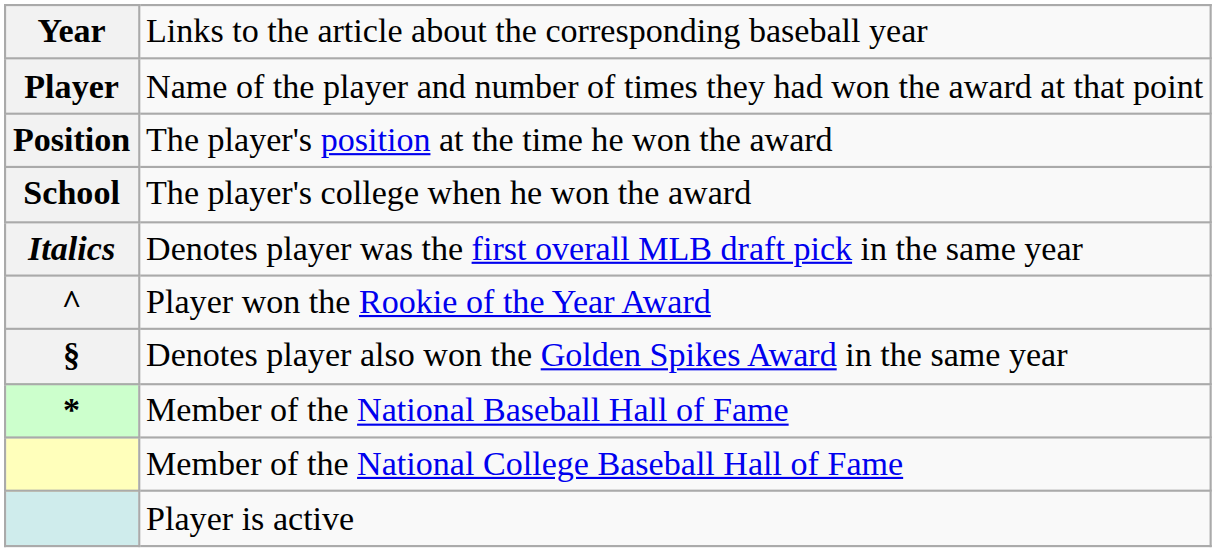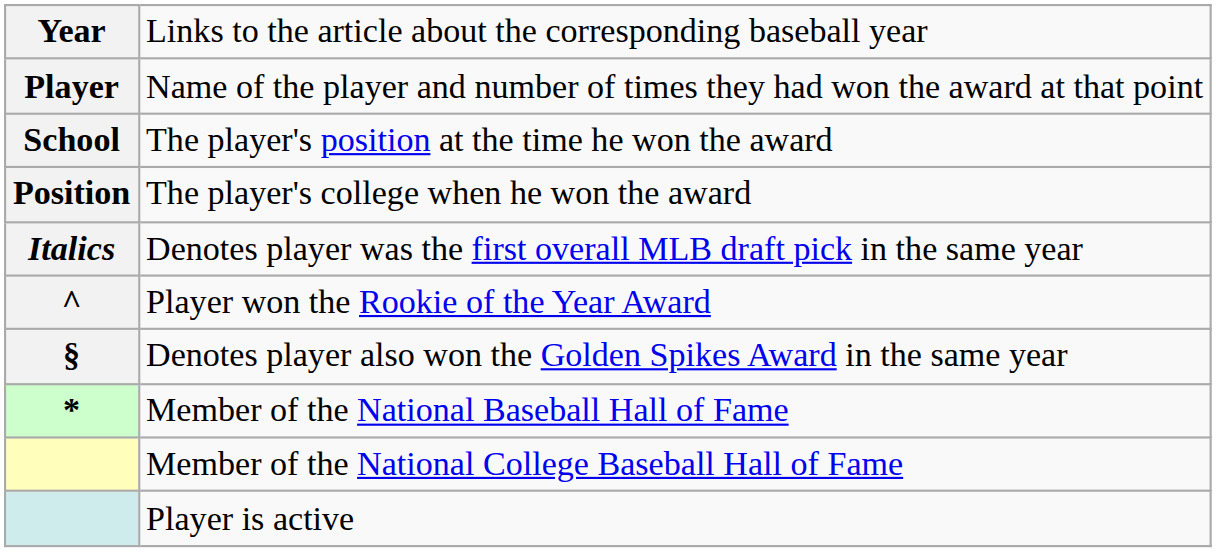The player's position at the time he won the award | column 1: Position -> School
The player's college when he won the award | column 1: School -> Position
